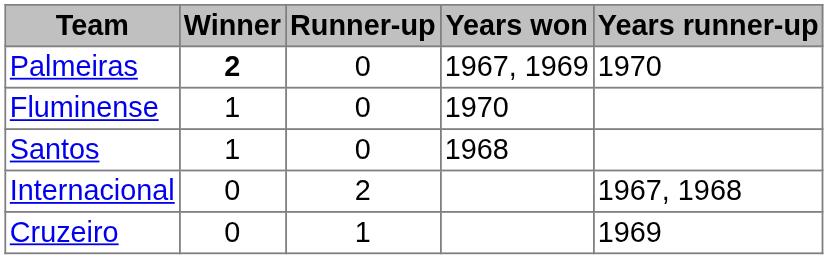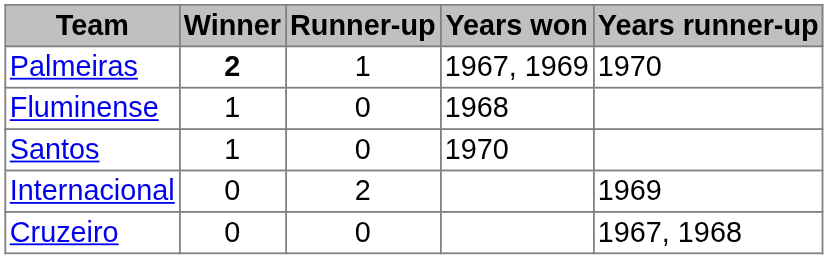Palmeiras | Runner-up: 0 -> 1
Fluminense | Years won: 1970 -> 1968
Santos | Years won: 1968 -> 1970
Internacional | Years runner-up: 1967, 1968 -> 1969
Cruzeiro | Runner-up: 1 -> 0
Cruzeiro | Years runner-up: 1969 -> 1967, 1968
